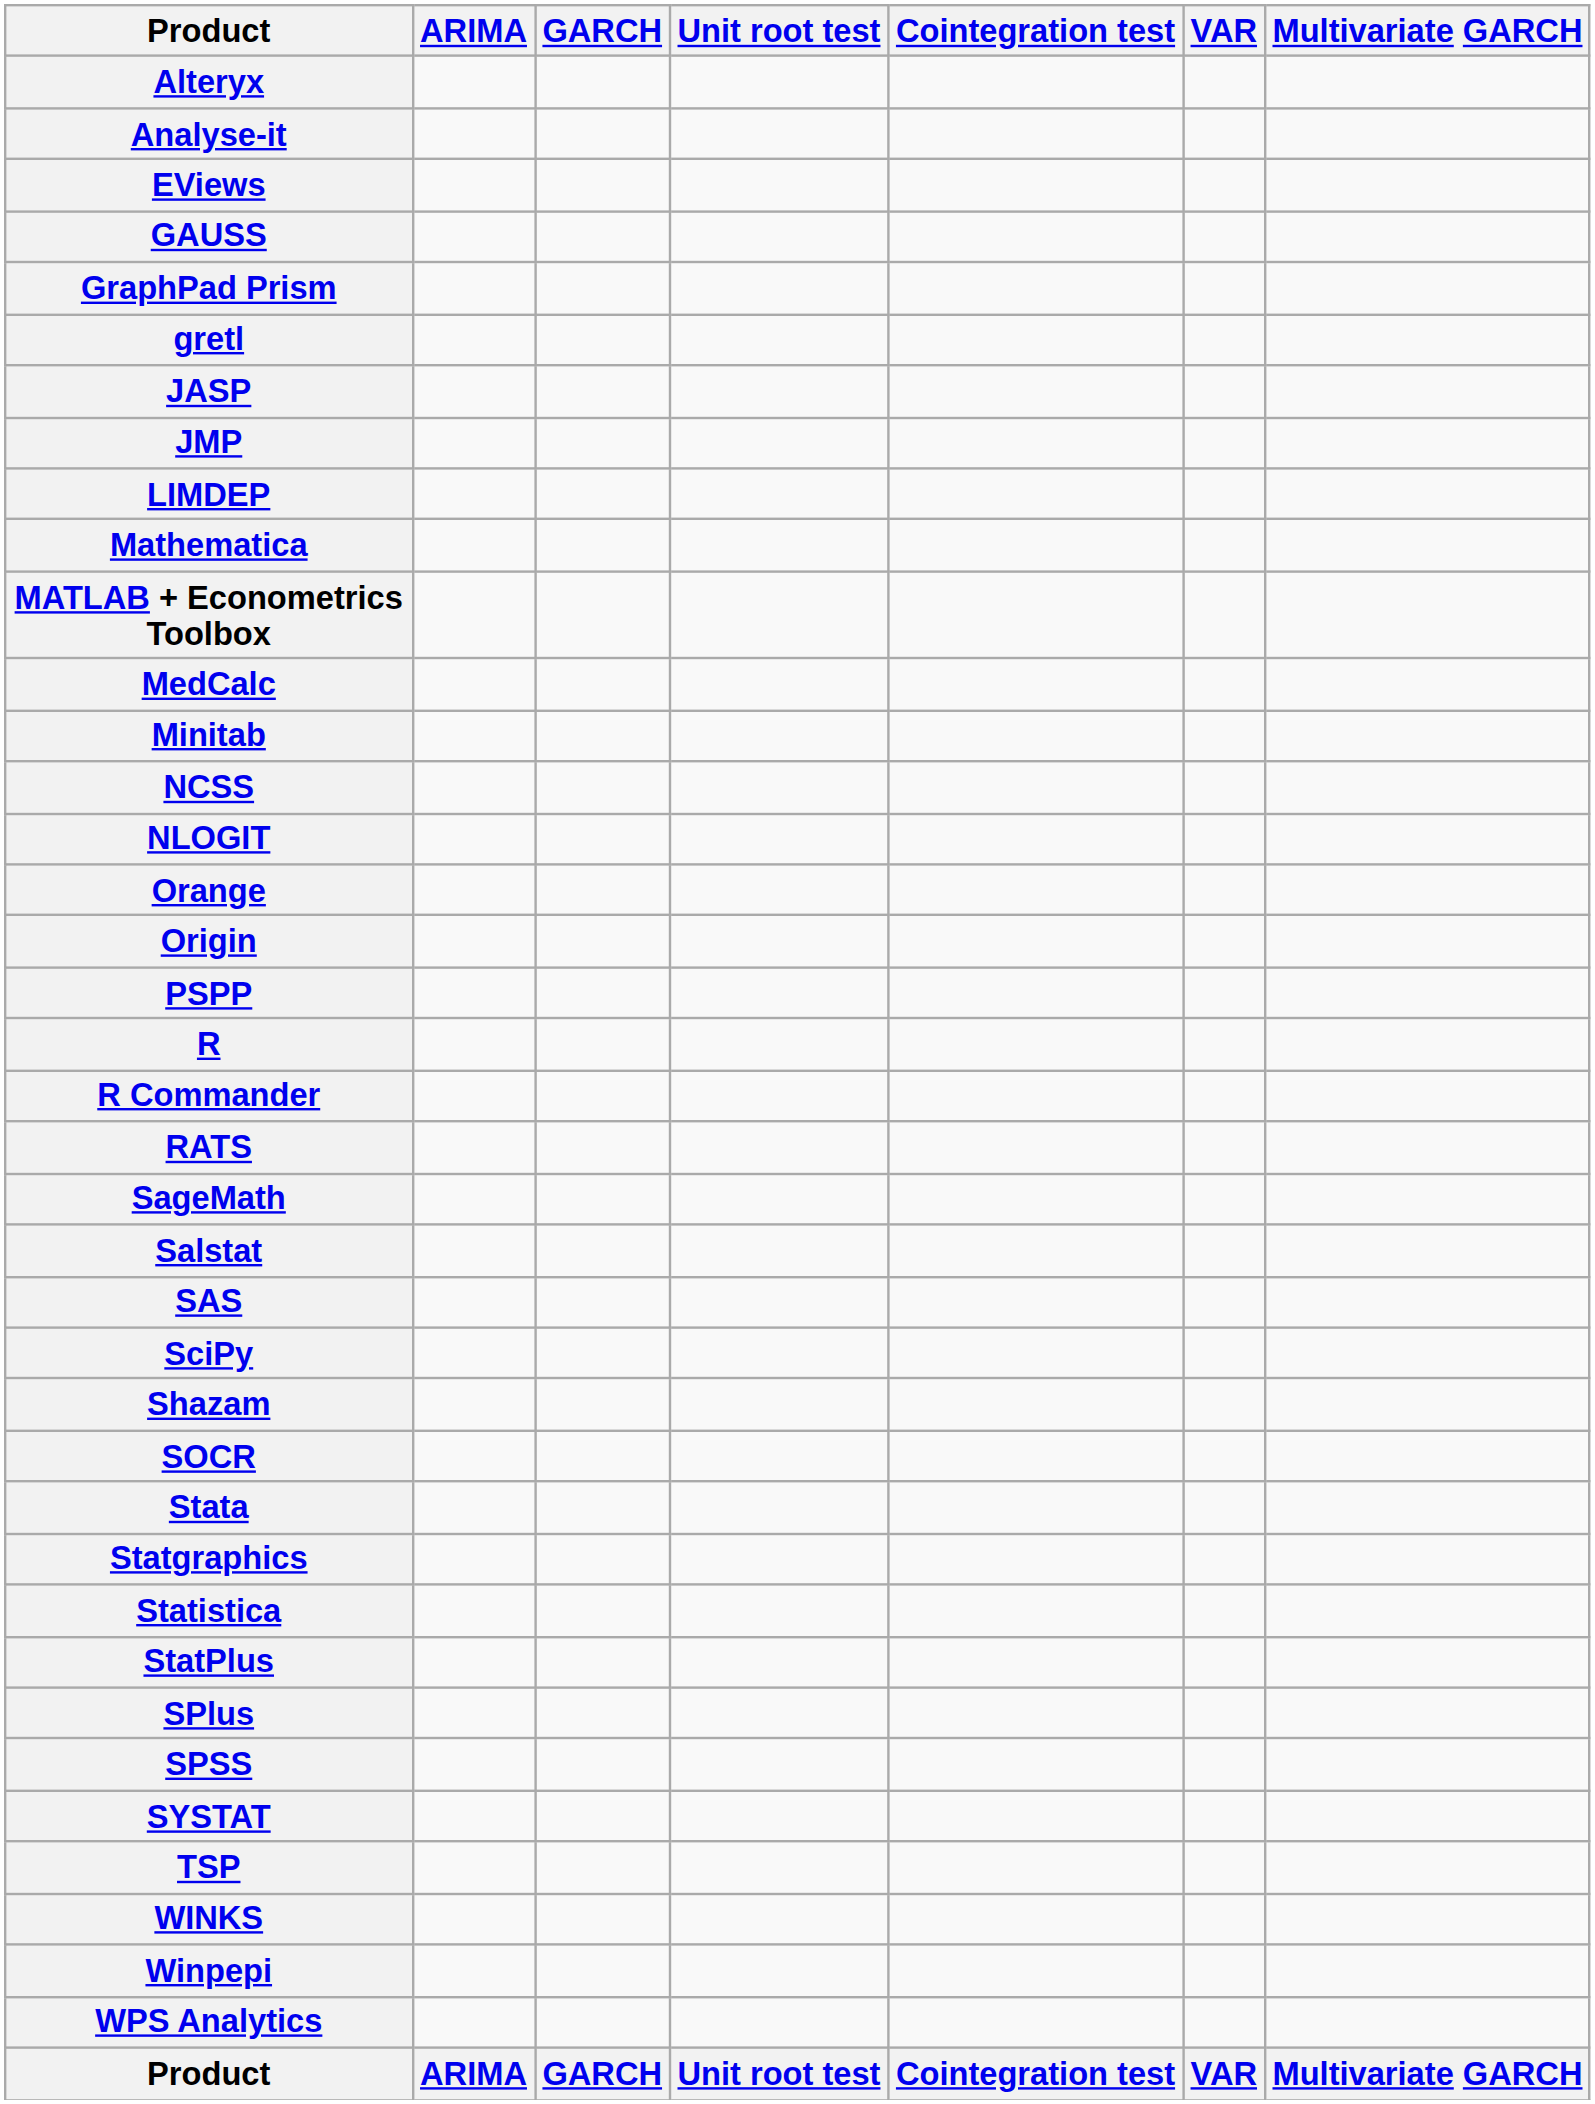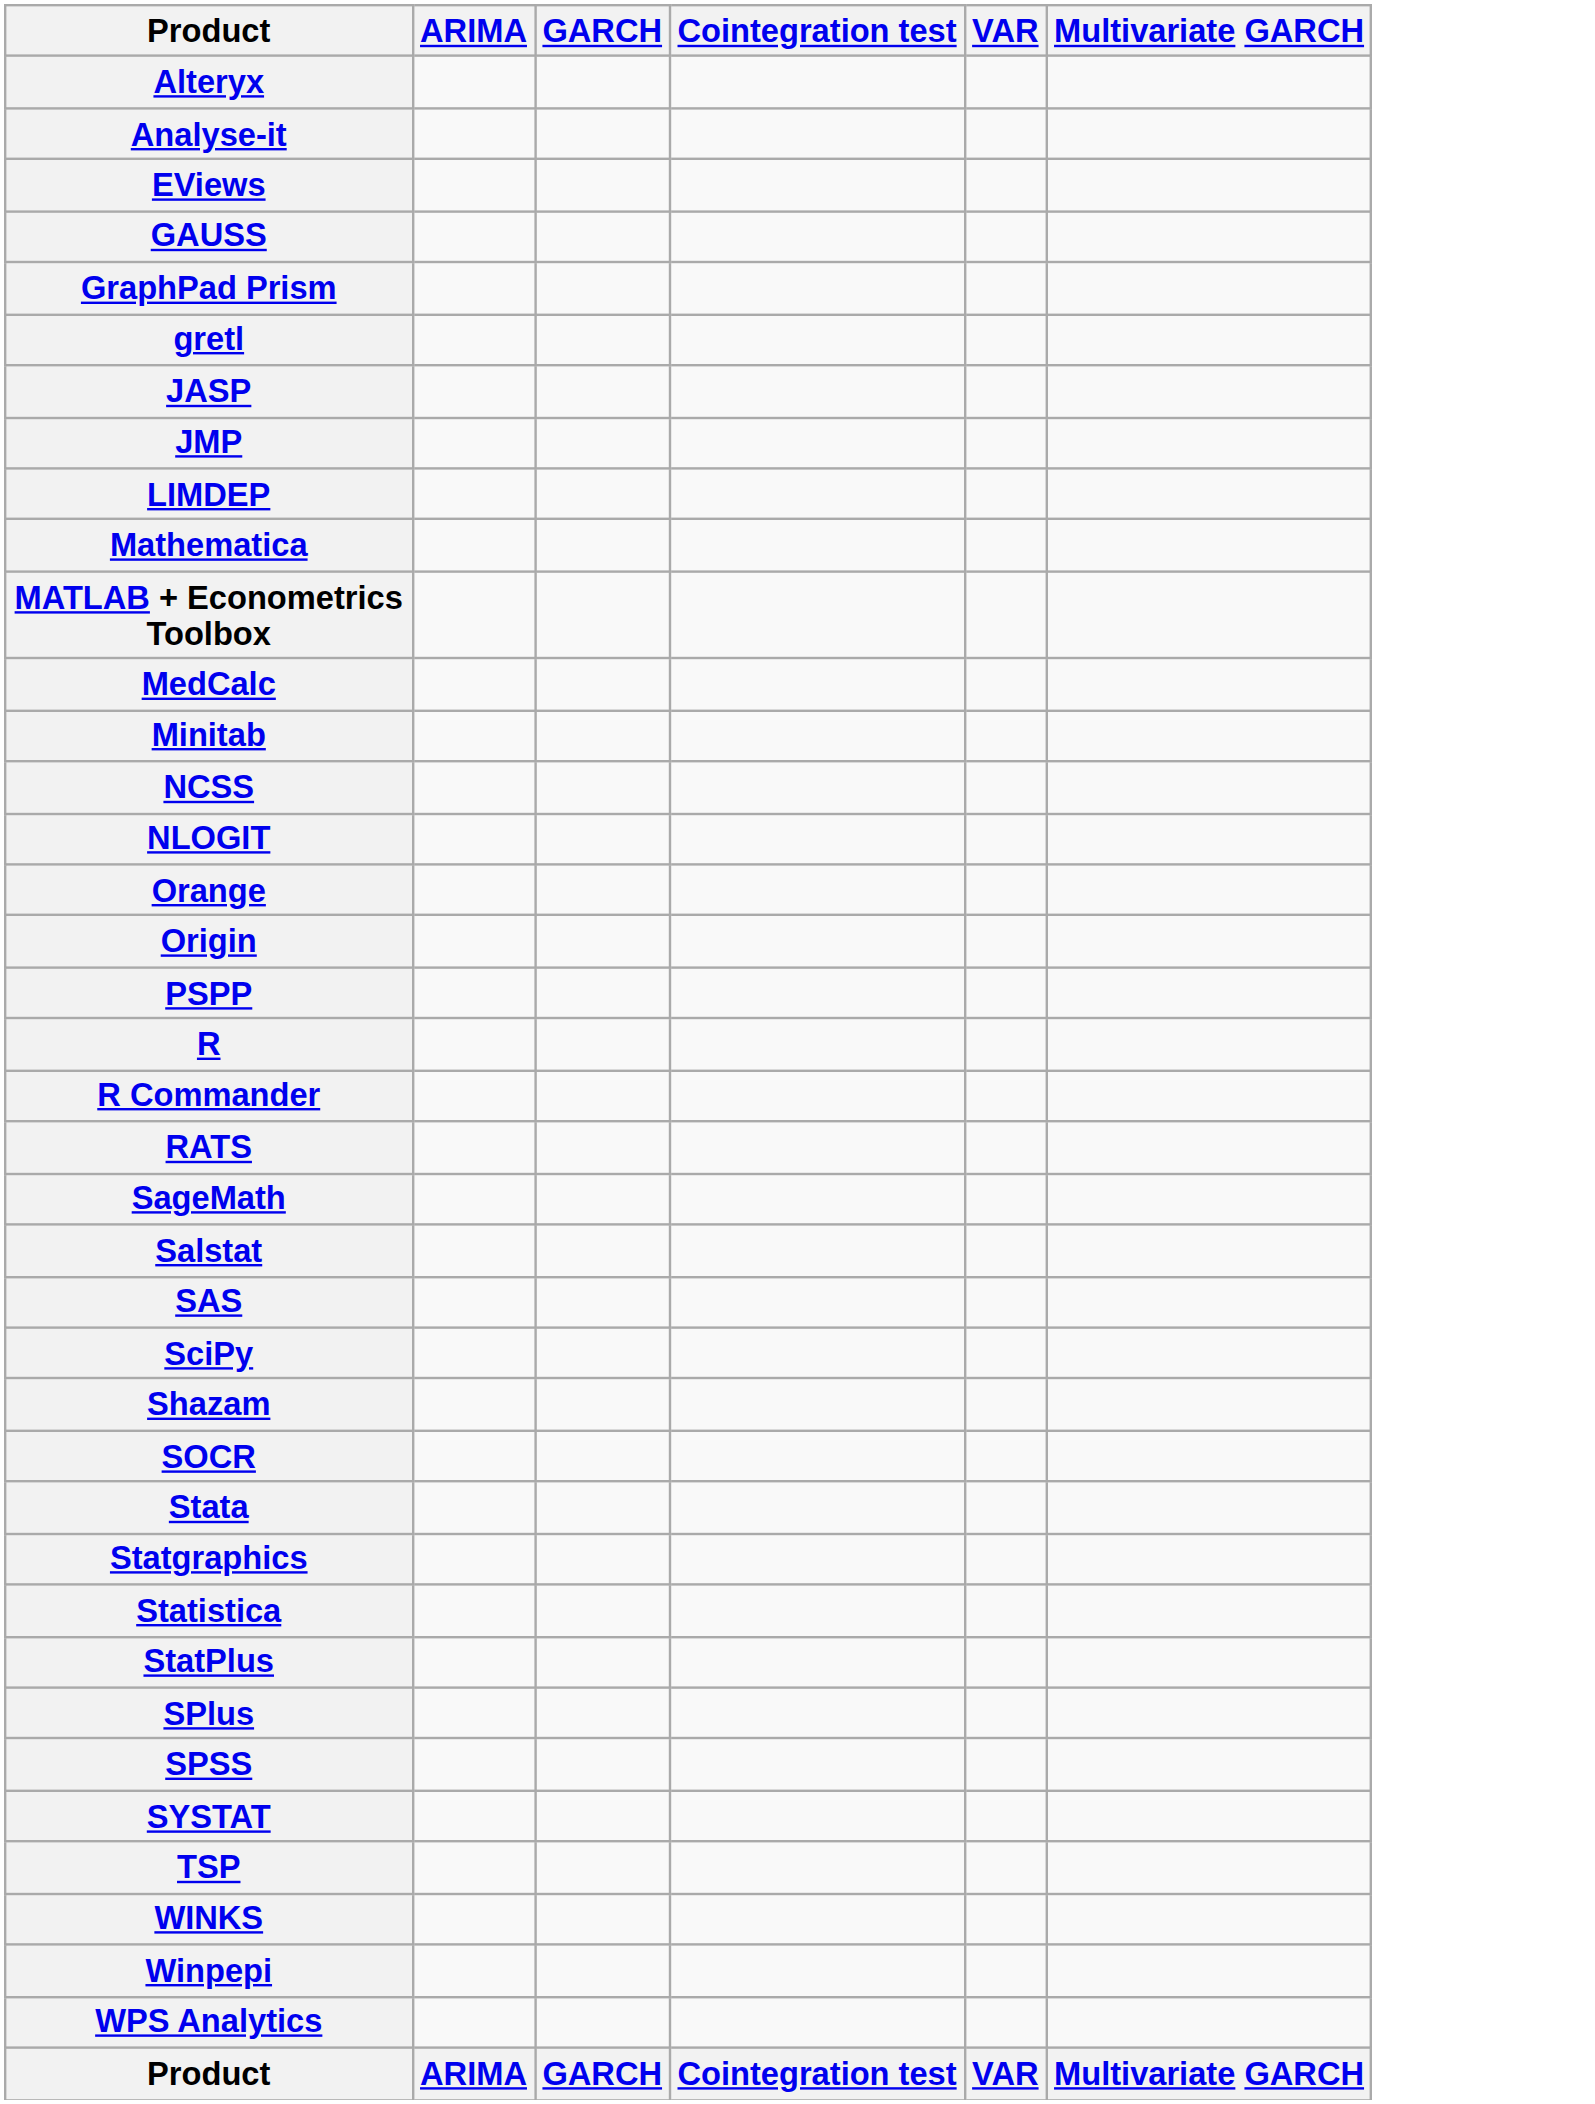- column: Unit root test | Unit root test
